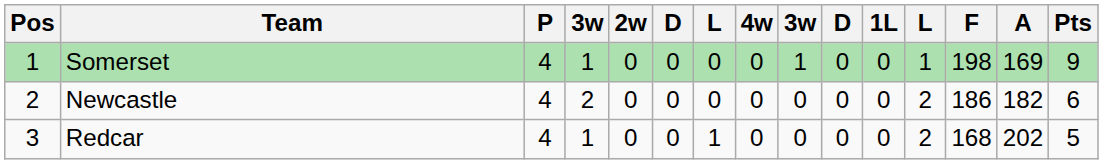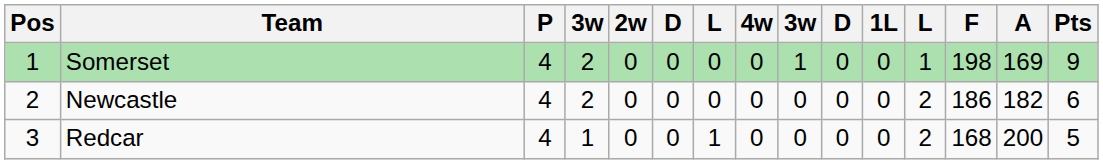Somerset | column 4: 1 -> 2
Redcar | A: 202 -> 200
